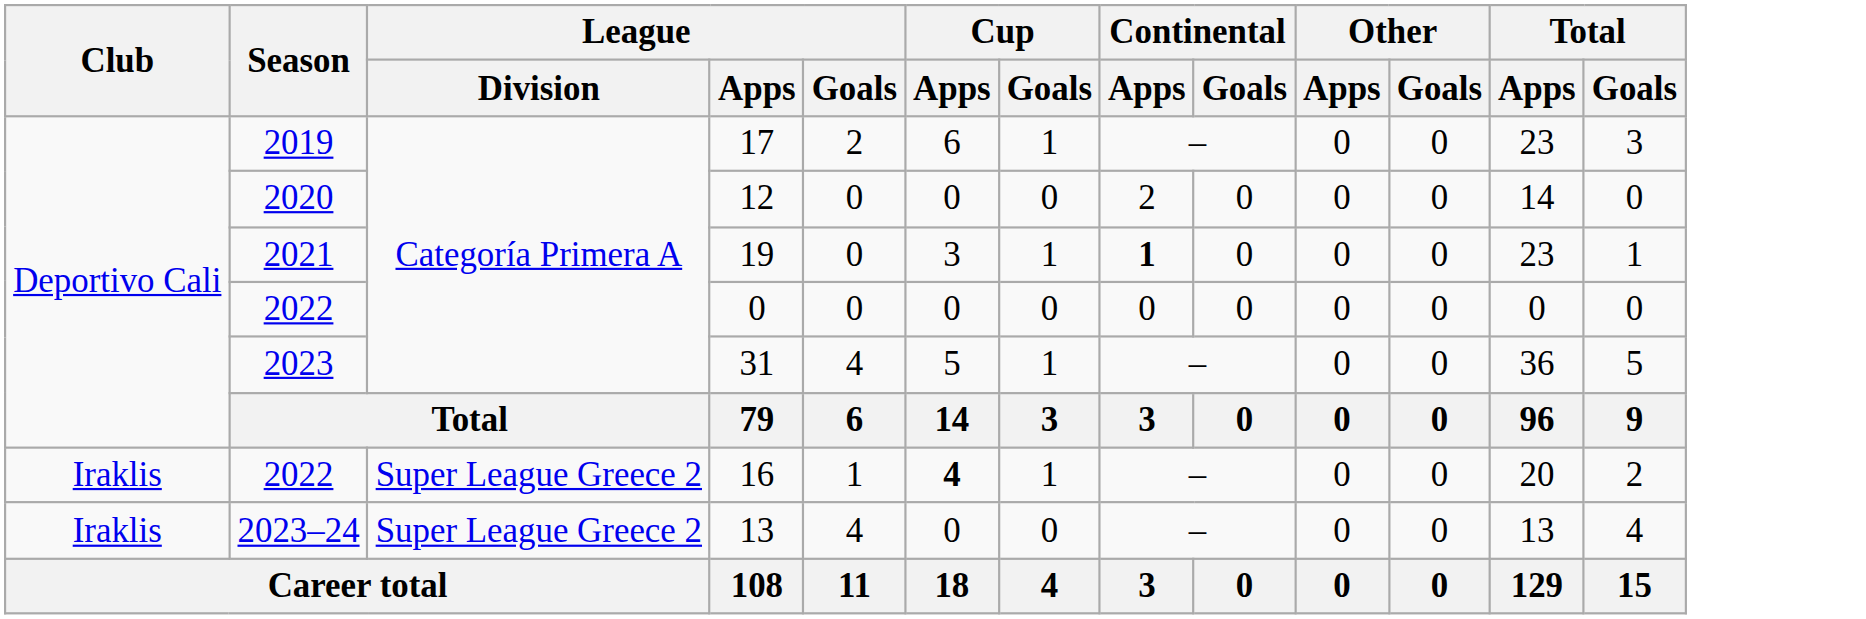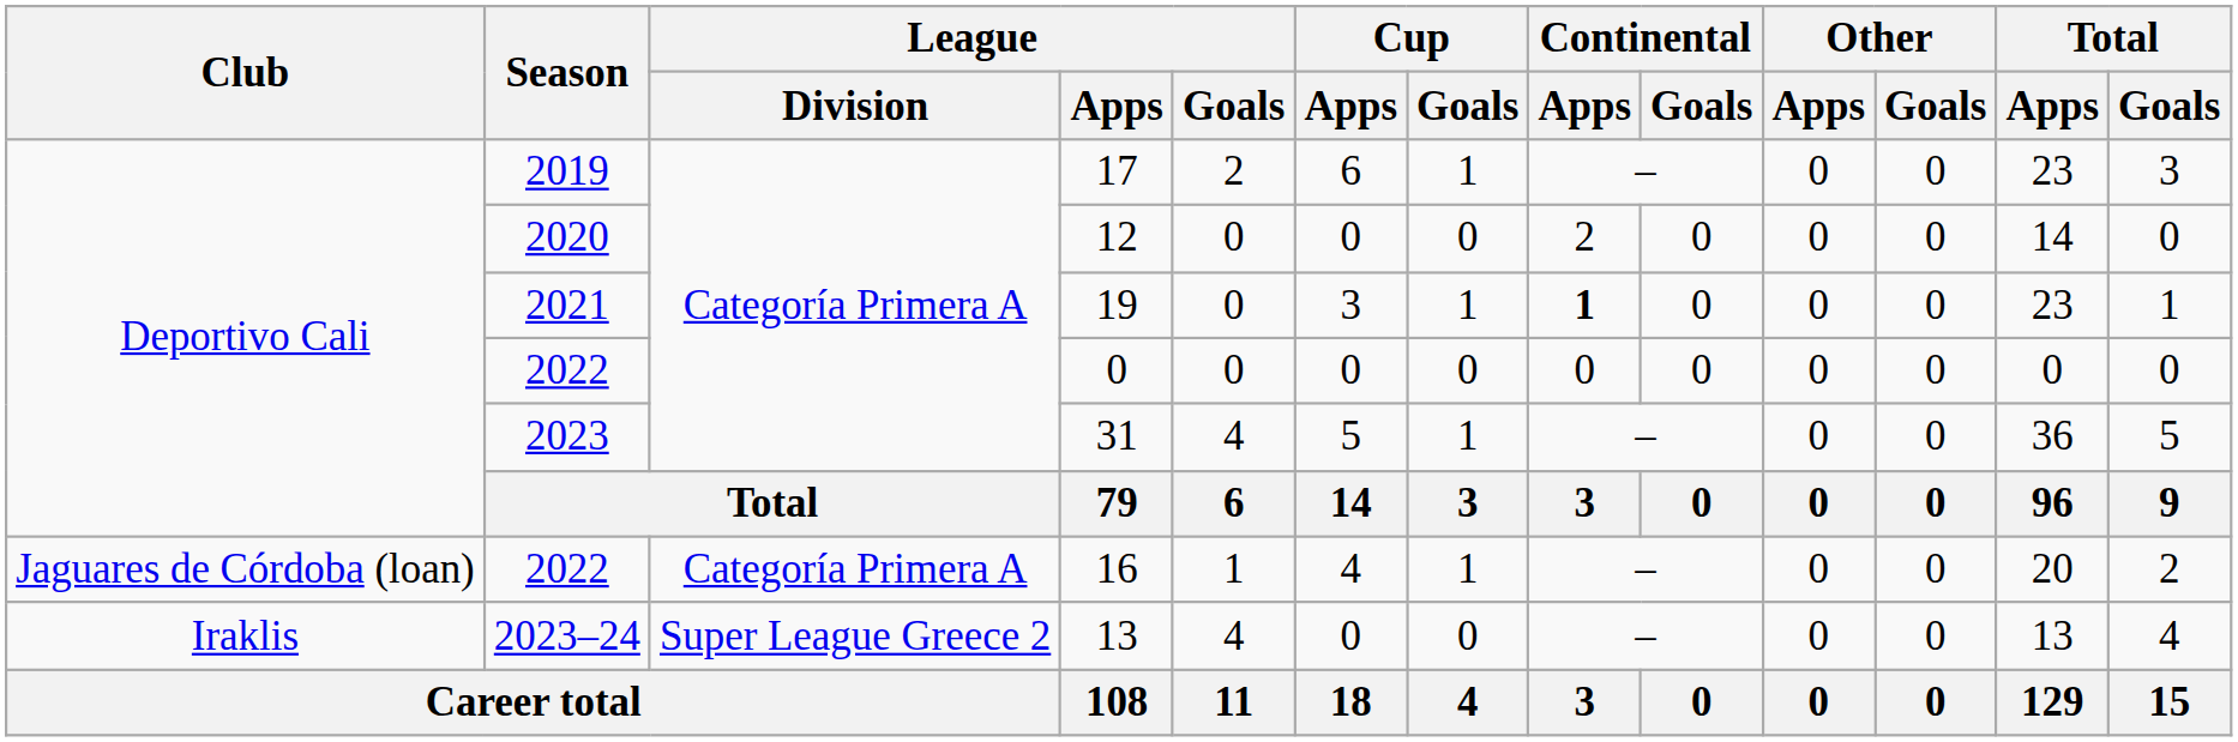16 | Club: Iraklis -> Jaguares de Córdoba (loan)
16 | League / Division: Super League Greece 2 -> Categoría Primera A
16 | Cup / Apps: bold -> normal
